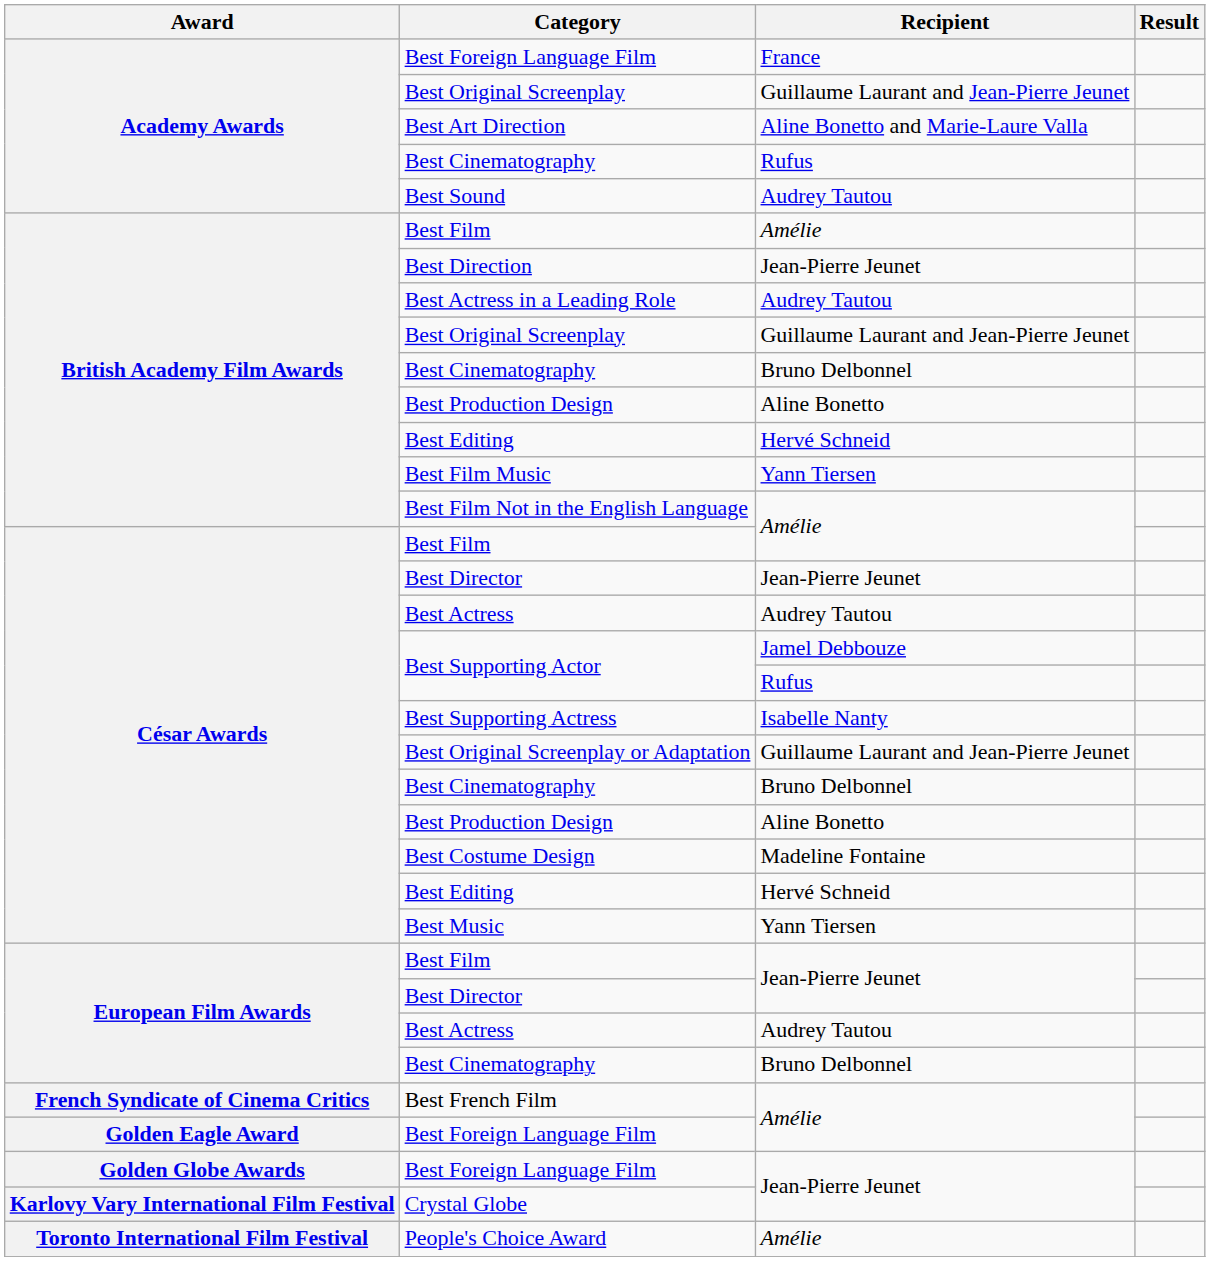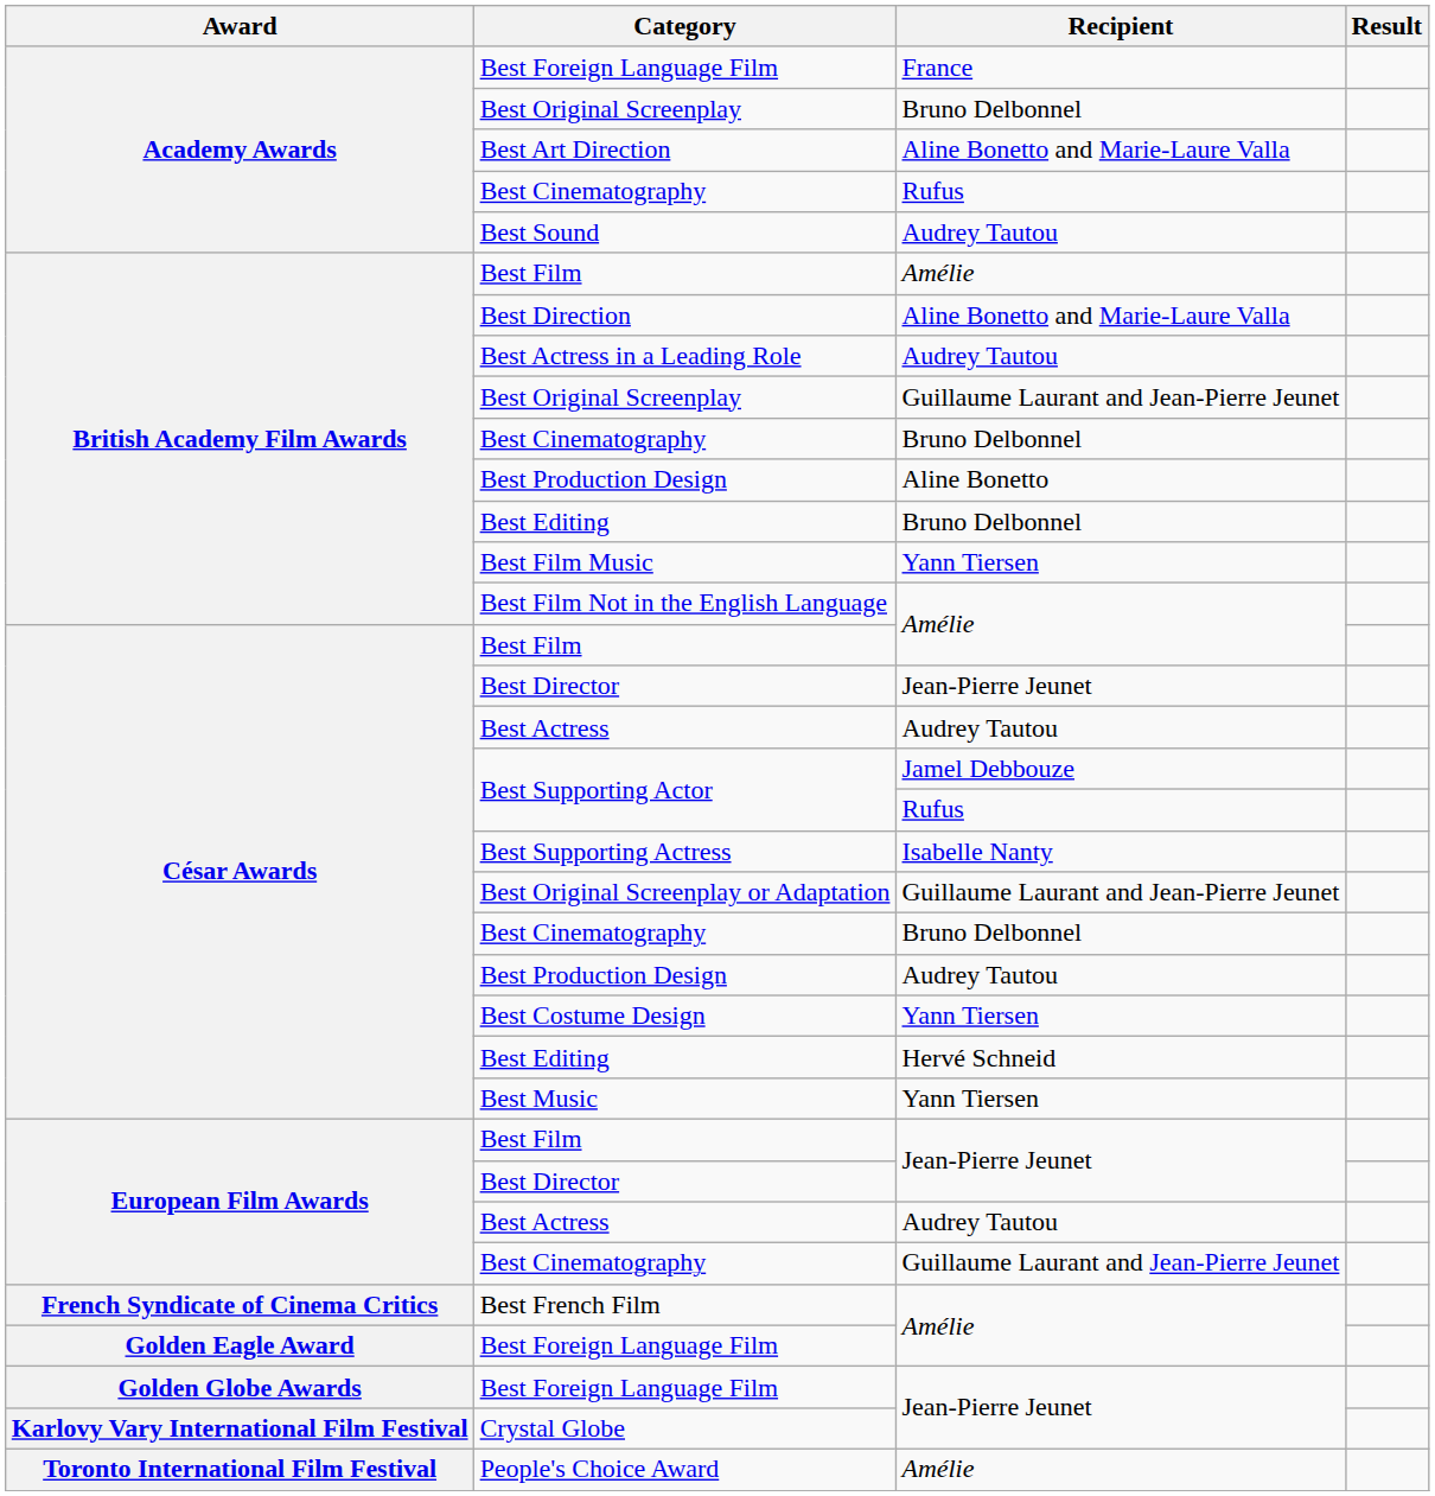Academy Awards / Best Original Screenplay | Recipient: Guillaume Laurant and Jean-Pierre Jeunet -> Bruno Delbonnel
Best Direction | Recipient: Jean-Pierre Jeunet -> Aline Bonetto and Marie-Laure Valla
British Academy Film Awards / Best Editing | Recipient: Hervé Schneid -> Bruno Delbonnel
César Awards / Best Production Design | Recipient: Aline Bonetto -> Audrey Tautou
Best Costume Design | Recipient: Madeline Fontaine -> Yann Tiersen
European Film Awards / Best Cinematography | Recipient: Bruno Delbonnel -> Guillaume Laurant and Jean-Pierre Jeunet
